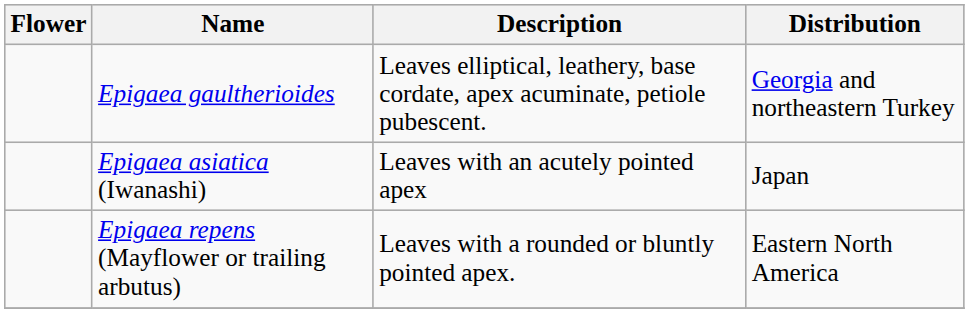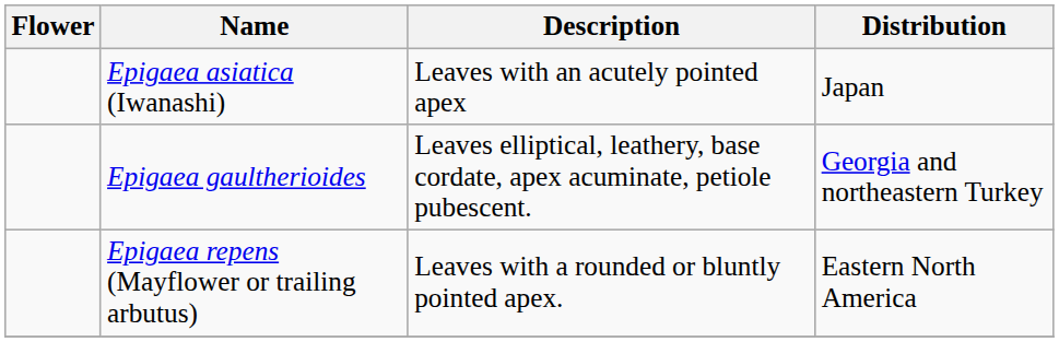rows swapped: Epigaea asiatica (Iwanashi) <-> Epigaea gaultherioides
